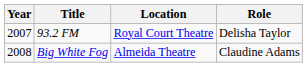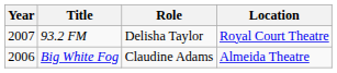columns swapped: Role <-> Location
Big White Fog | Year: 2008 -> 2006
